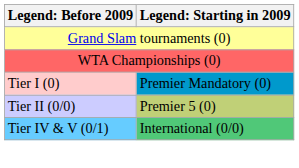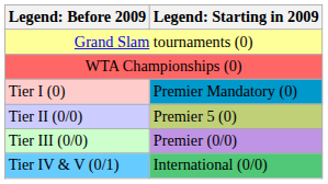+ row: Tier III (0/0) | Premier (0/0)
